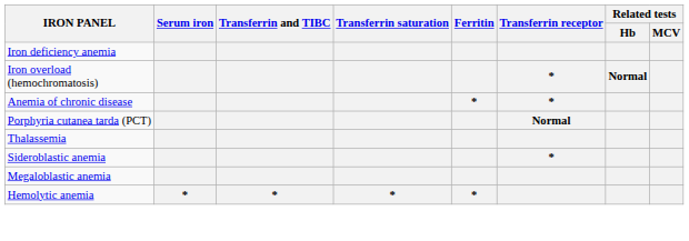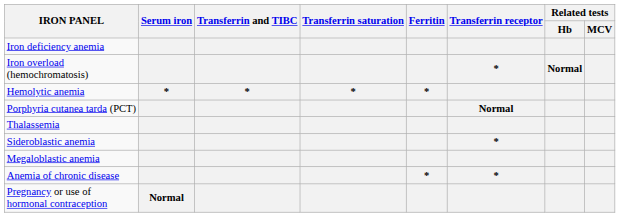rows swapped: Anemia of chronic disease <-> Hemolytic anemia
+ row: Pregnancy or use of hormonal contraception | Normal
